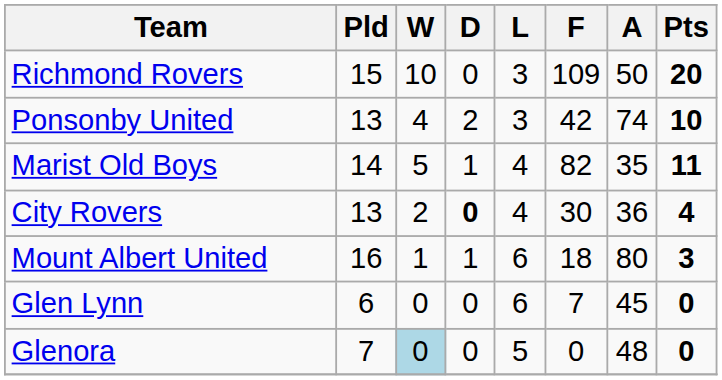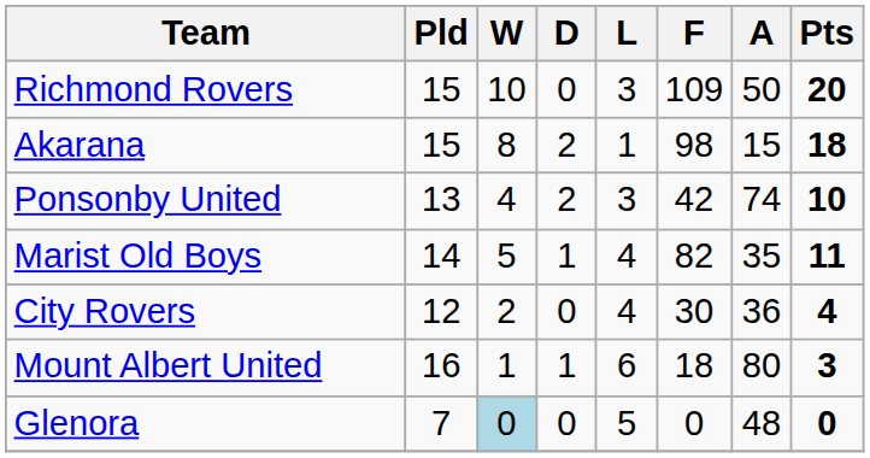+ row: Akarana | 15 | 8 | 2 | 1 | 98 | 15 | 18
City Rovers | Pld: 13 -> 12
City Rovers | D: bold -> normal
- row: Glen Lynn | 6 | 0 | 0 | 6 | 7 | 45 | 0
